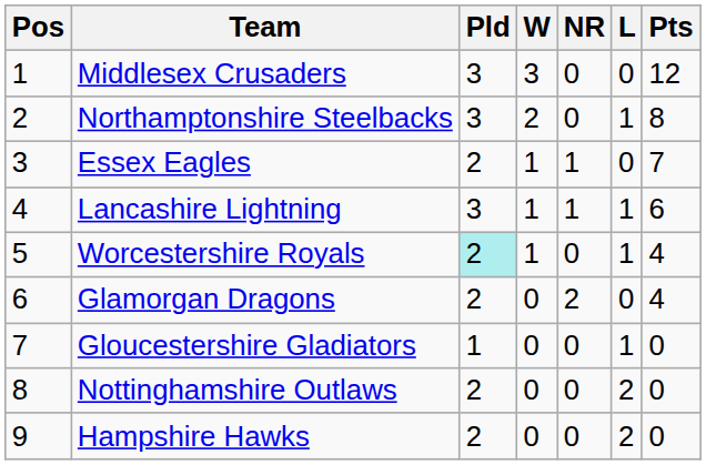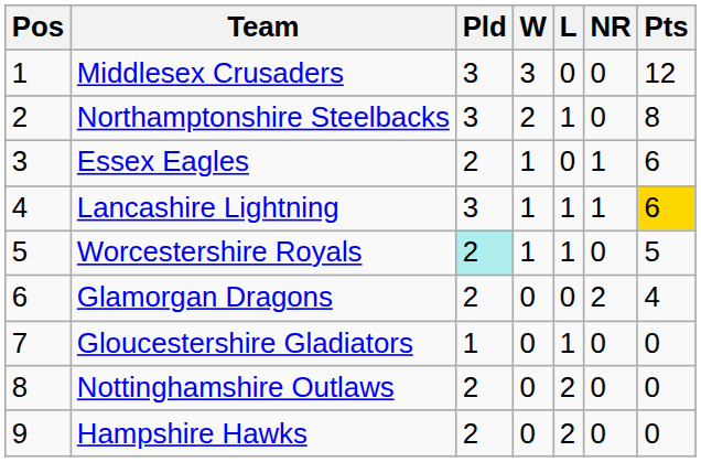columns swapped: L <-> NR
Essex Eagles | Pts: 7 -> 6
Lancashire Lightning | Pts: no background -> gold background
Worcestershire Royals | Pts: 4 -> 5
